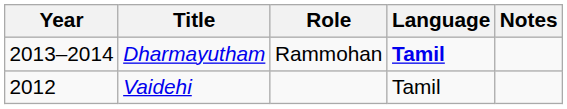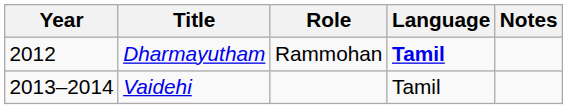Dharmayutham | Year: 2013–2014 -> 2012
Vaidehi | Year: 2012 -> 2013–2014
